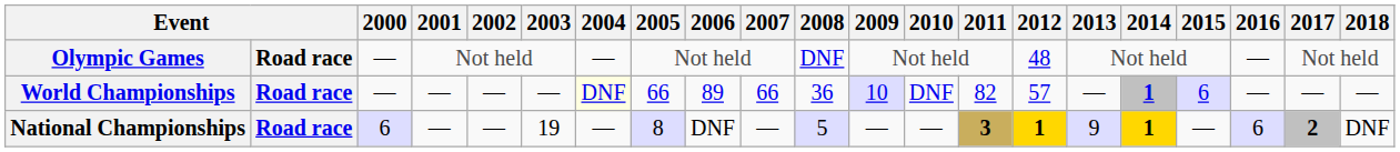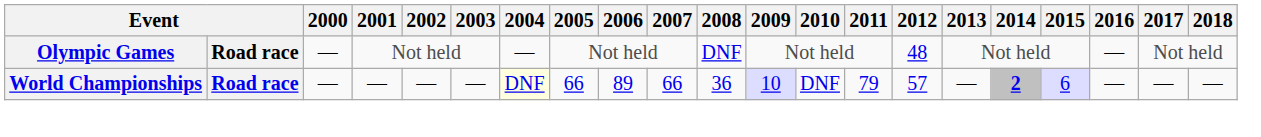World Championships | 2011: 82 -> 79
World Championships | 2014: 1 -> 2
- row: National Championships | Road race | 6 | — | — | 19 | — | 8 | DNF | — | 5 | — | — | 3 | 1 | 9 | 1 | — | 6 | 2 | DNF
